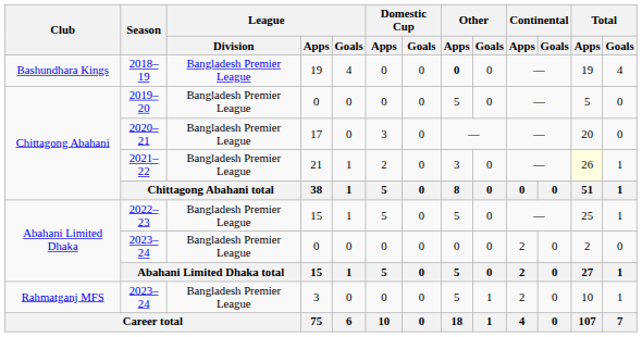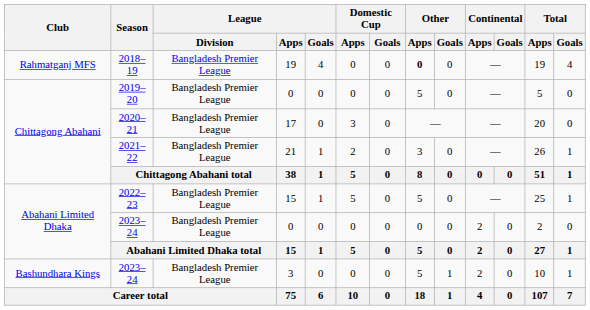2018–19 | Club: Bashundhara Kings -> Rahmatganj MFS
2021–22 | Total / Apps: lightyellow background -> no background
2023–24 / 3 | Club: Rahmatganj MFS -> Bashundhara Kings
